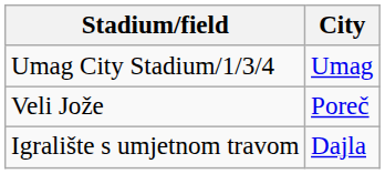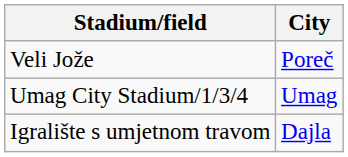rows swapped: Umag City Stadium/1/3/4 <-> Veli Jože
